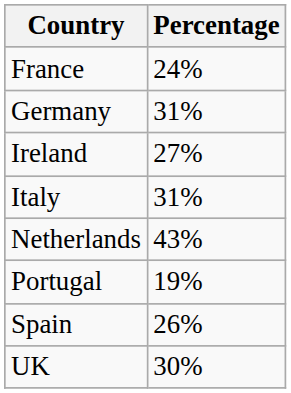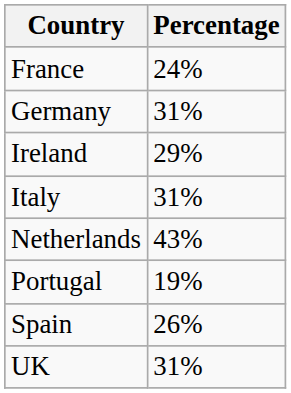Ireland | Percentage: 27% -> 29%
UK | Percentage: 30% -> 31%
